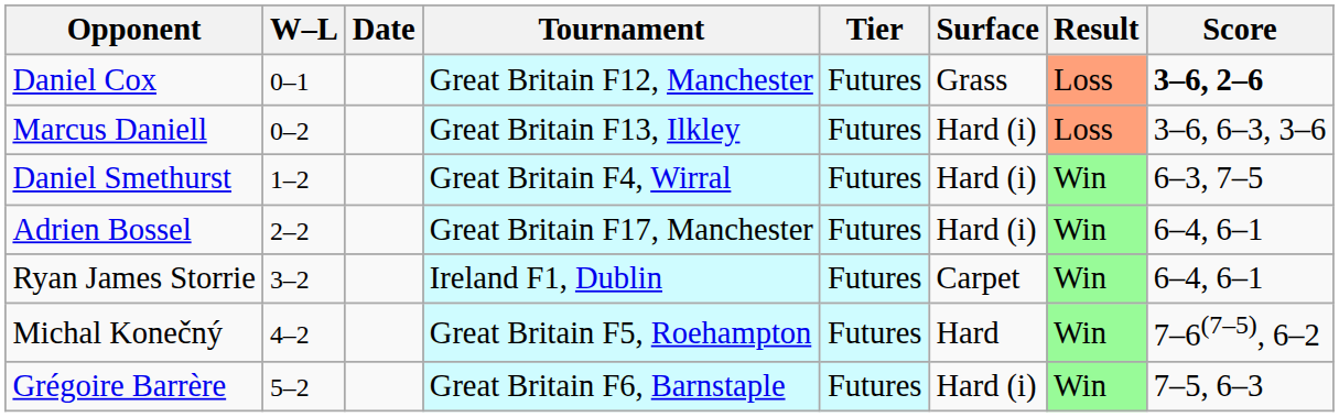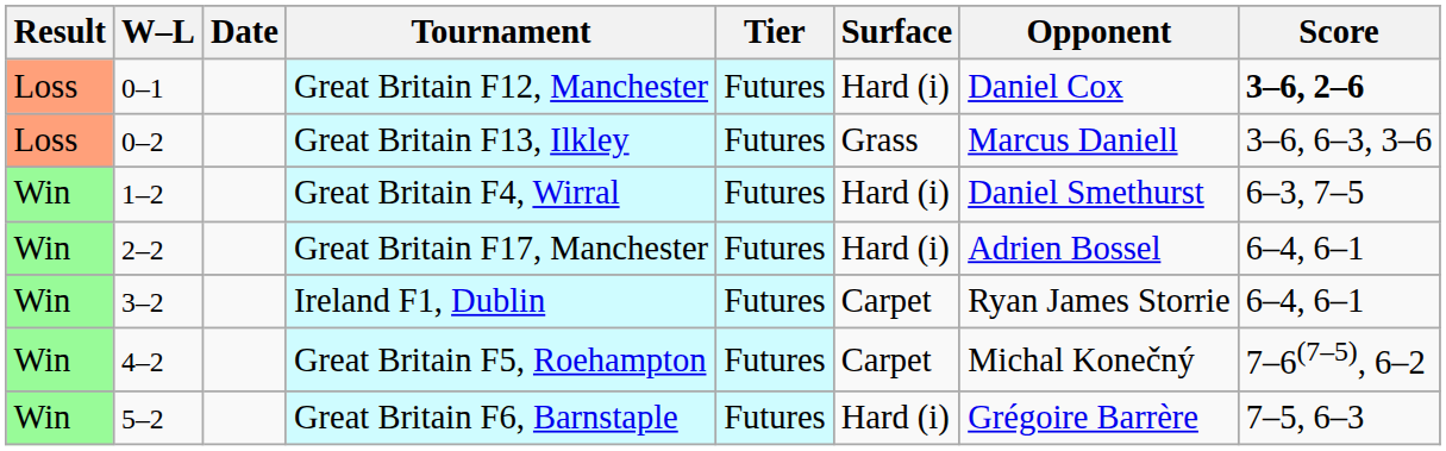columns swapped: Result <-> Opponent
Great Britain F12, Manchester | Surface: Grass -> Hard (i)
Great Britain F13, Ilkley | Surface: Hard (i) -> Grass
Great Britain F5, Roehampton | Surface: Hard -> Carpet
